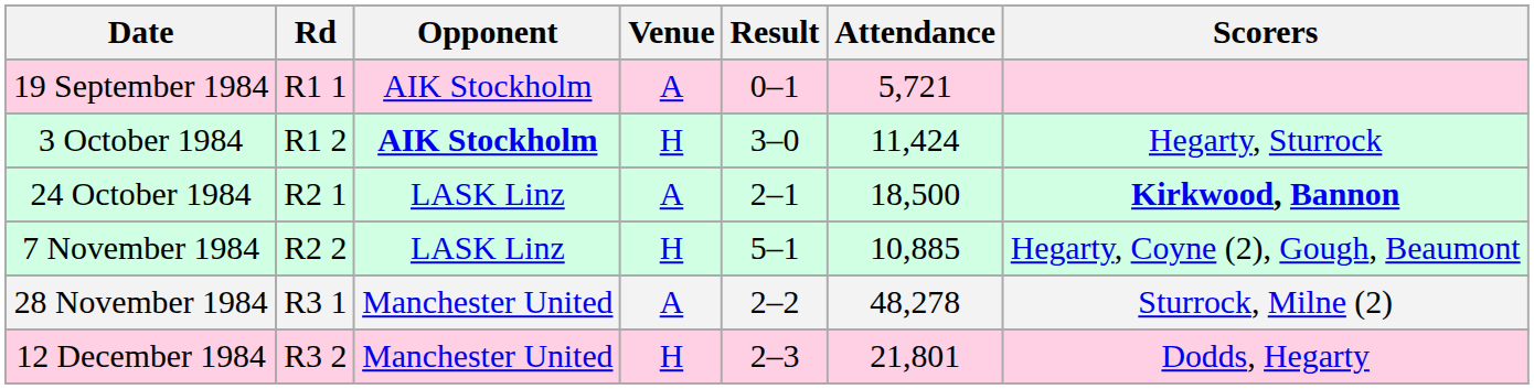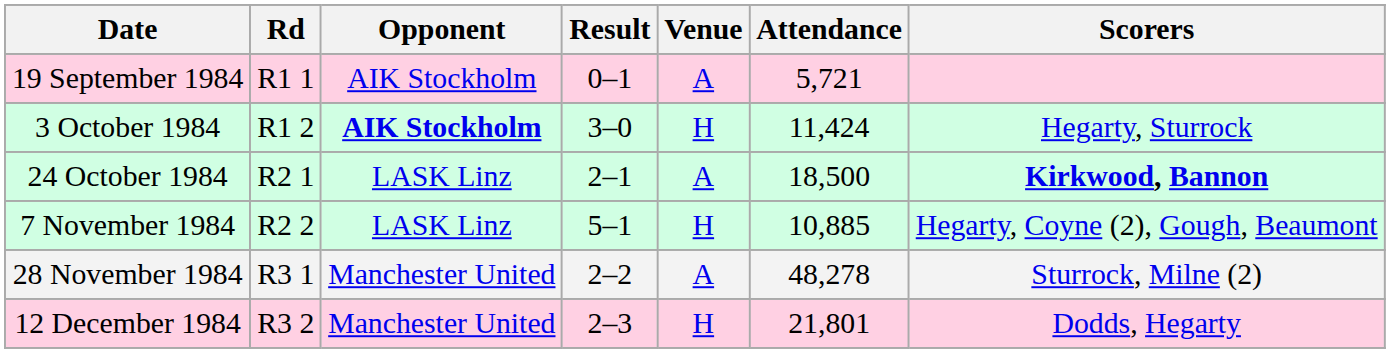columns swapped: Venue <-> Result
